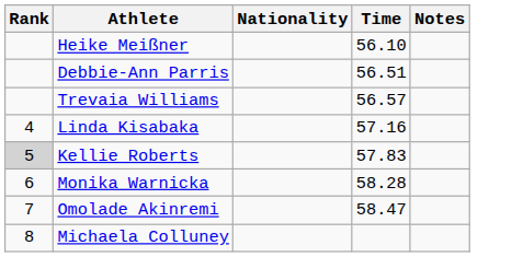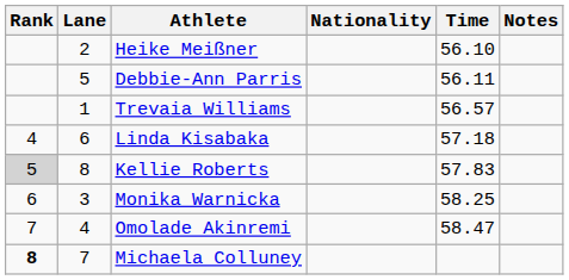+ column: Lane | 2 | 5 | 1 | 6 | 8 | 3 | 4 | 7
Debbie-Ann Parris | Time: 56.51 -> 56.11
Linda Kisabaka | Time: 57.16 -> 57.18
Monika Warnicka | Time: 58.28 -> 58.25
Michaela Colluney | Rank: normal -> bold
